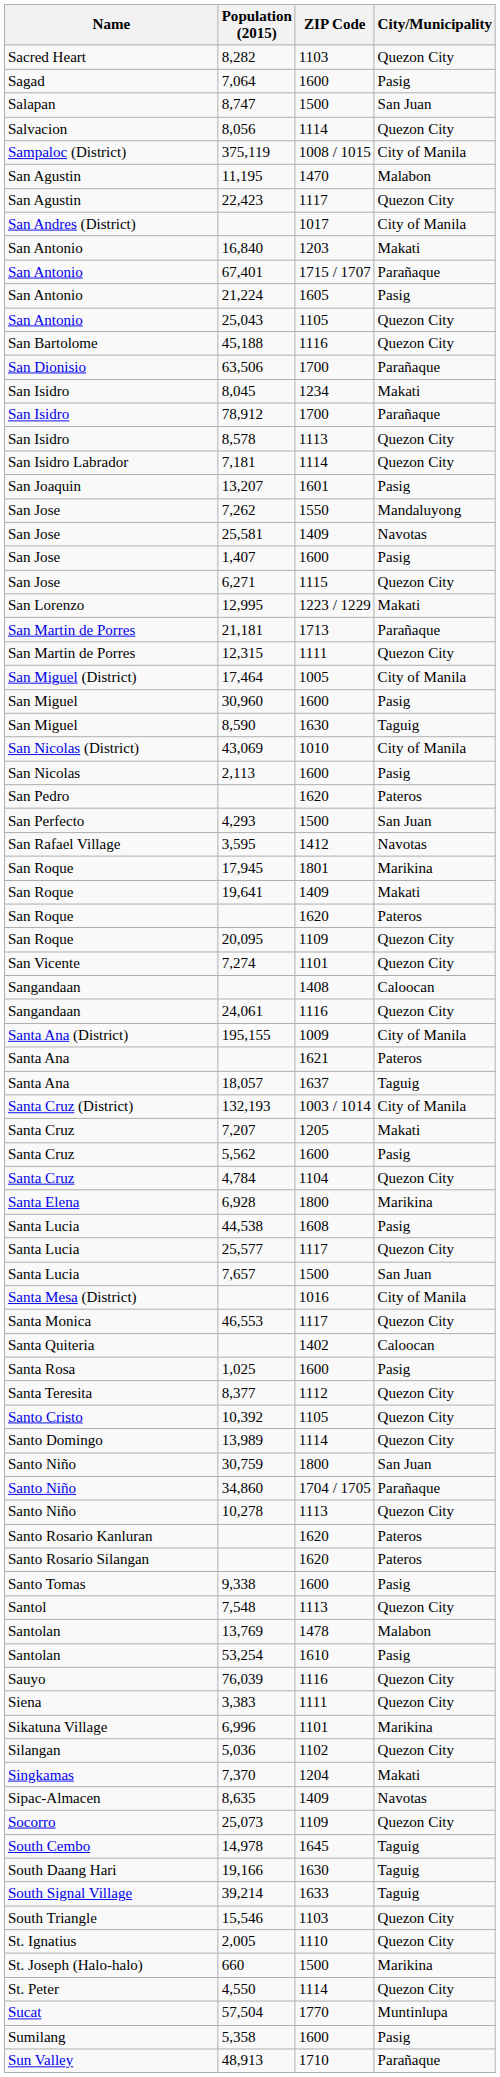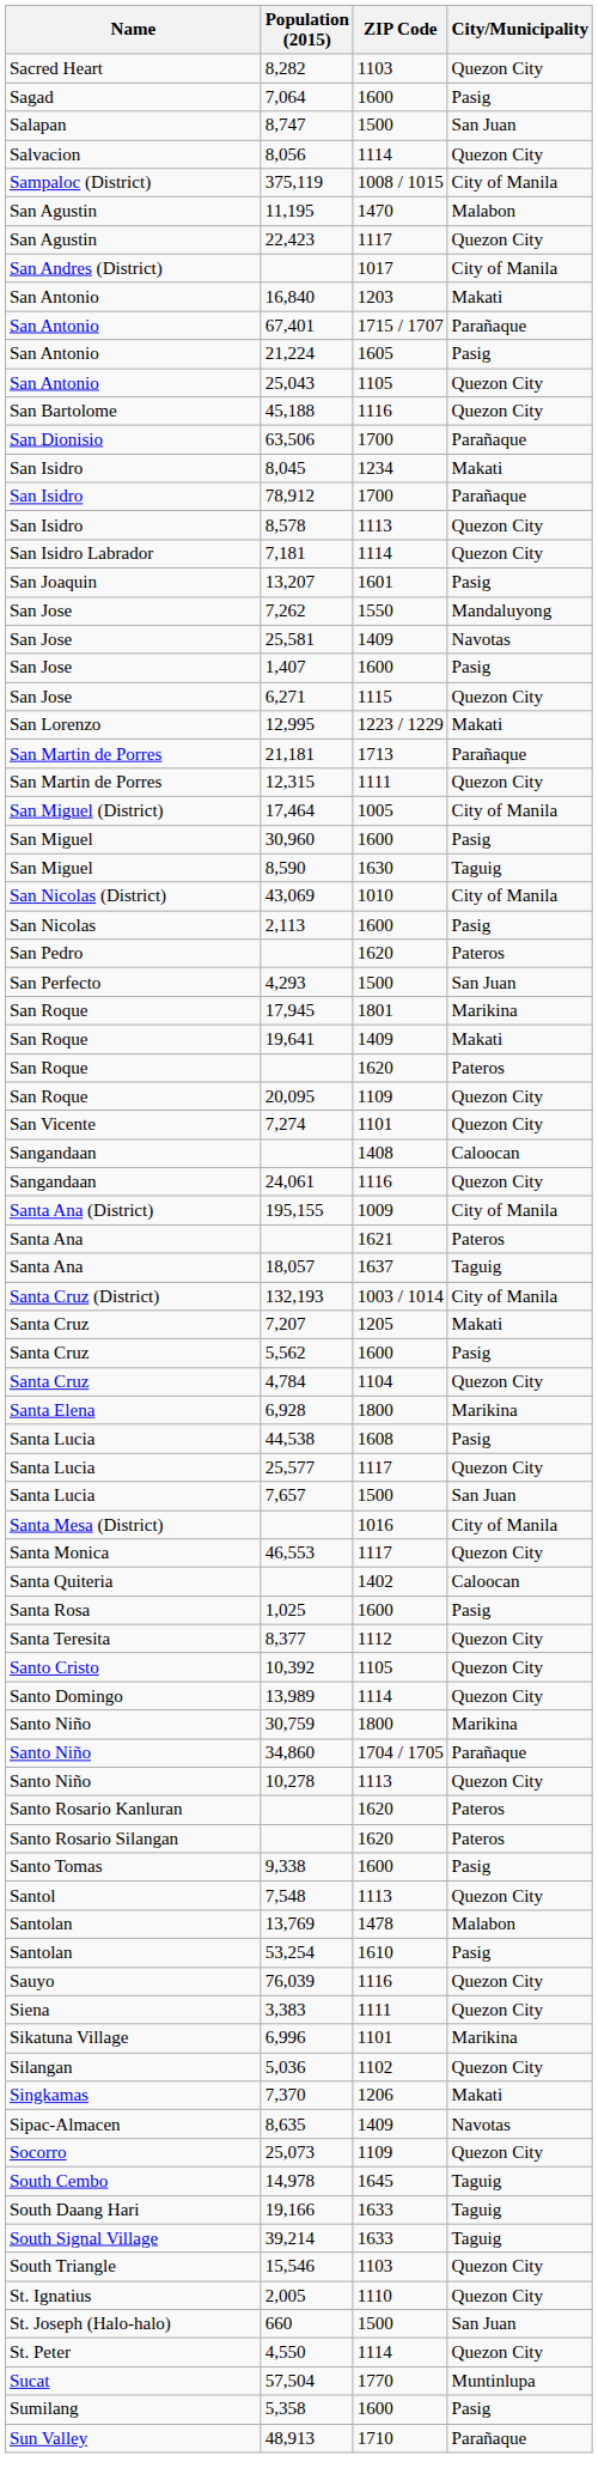- row: San Rafael Village | 3,595 | 1412 | Navotas
30,759 | City/Municipality: San Juan -> Marikina
7,370 | ZIP Code: 1204 -> 1206
19,166 | ZIP Code: 1630 -> 1633
660 | City/Municipality: Marikina -> San Juan
